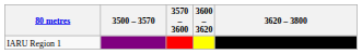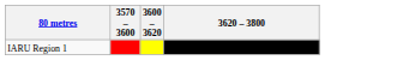- column: 3500 – 3570
